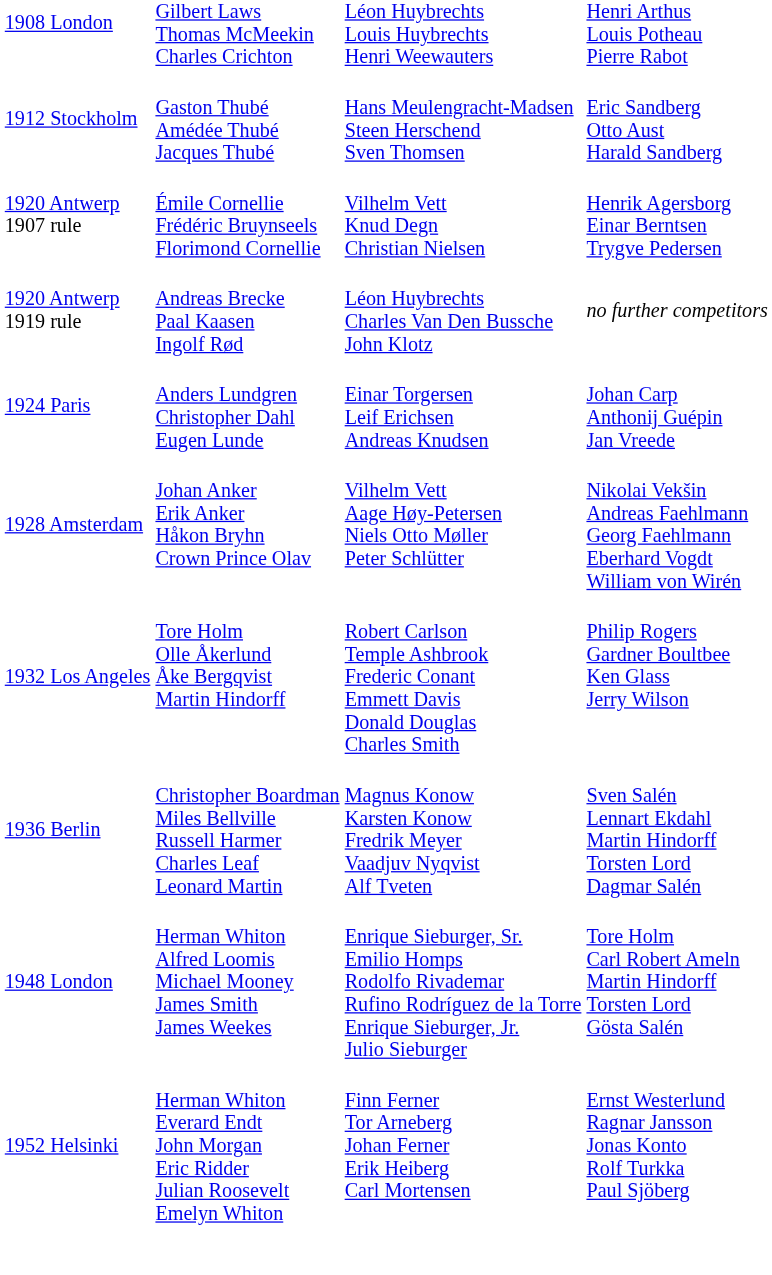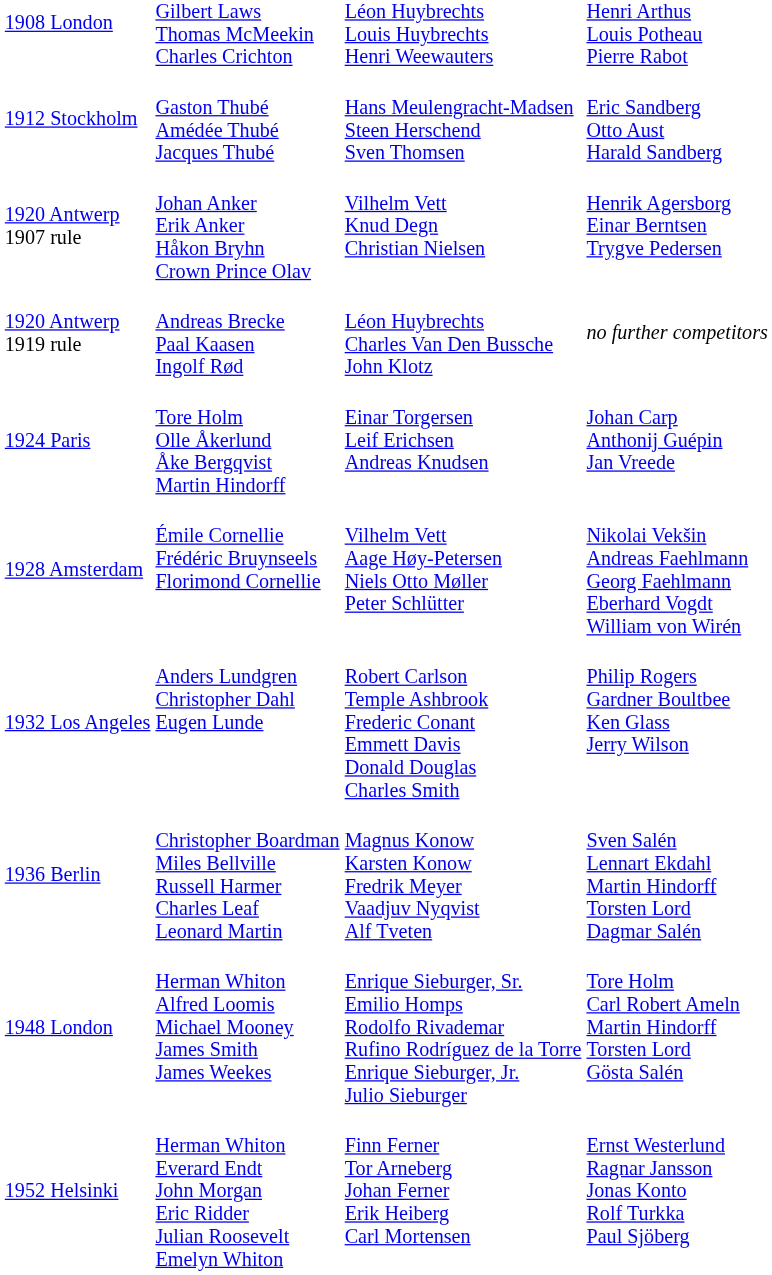1920 Antwerp 1907 rule | column 2: Émile Cornellie Frédéric Bruynseels Florimond Cornellie -> Johan Anker Erik Anker Håkon Bryhn Crown Prince Olav
1924 Paris | column 2: Anders Lundgren Christopher Dahl Eugen Lunde -> Tore Holm Olle Åkerlund Åke Bergqvist Martin Hindorff
1928 Amsterdam | column 2: Johan Anker Erik Anker Håkon Bryhn Crown Prince Olav -> Émile Cornellie Frédéric Bruynseels Florimond Cornellie
1932 Los Angeles | column 2: Tore Holm Olle Åkerlund Åke Bergqvist Martin Hindorff -> Anders Lundgren Christopher Dahl Eugen Lunde
